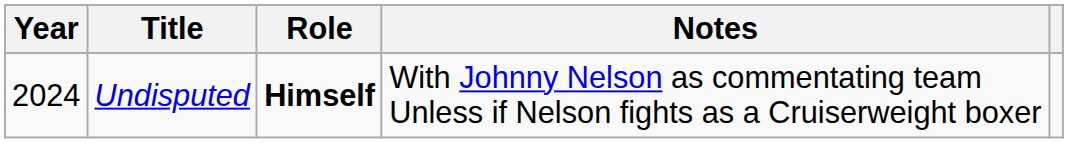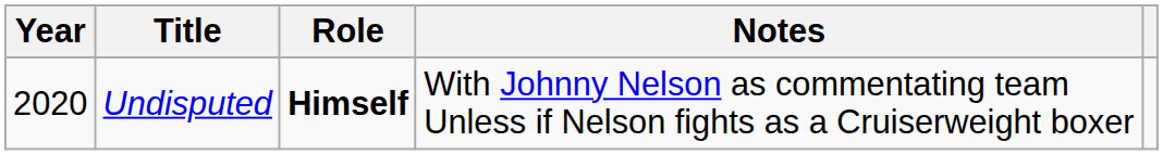Undisputed | Year: 2024 -> 2020
